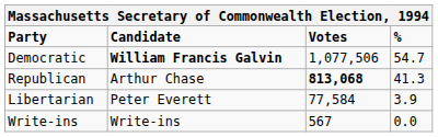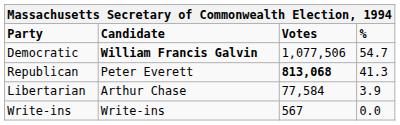Republican | Candidate: Arthur Chase -> Peter Everett
Libertarian | Candidate: Peter Everett -> Arthur Chase
